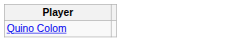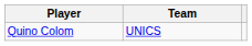+ column: Team | UNICS
